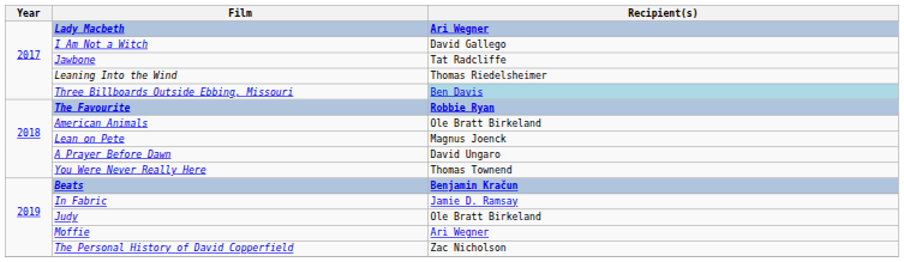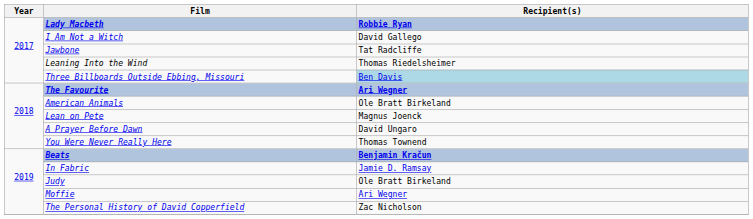Lady Macbeth | Recipient(s): Ari Wegner -> Robbie Ryan
The Favourite | Recipient(s): Robbie Ryan -> Ari Wegner
